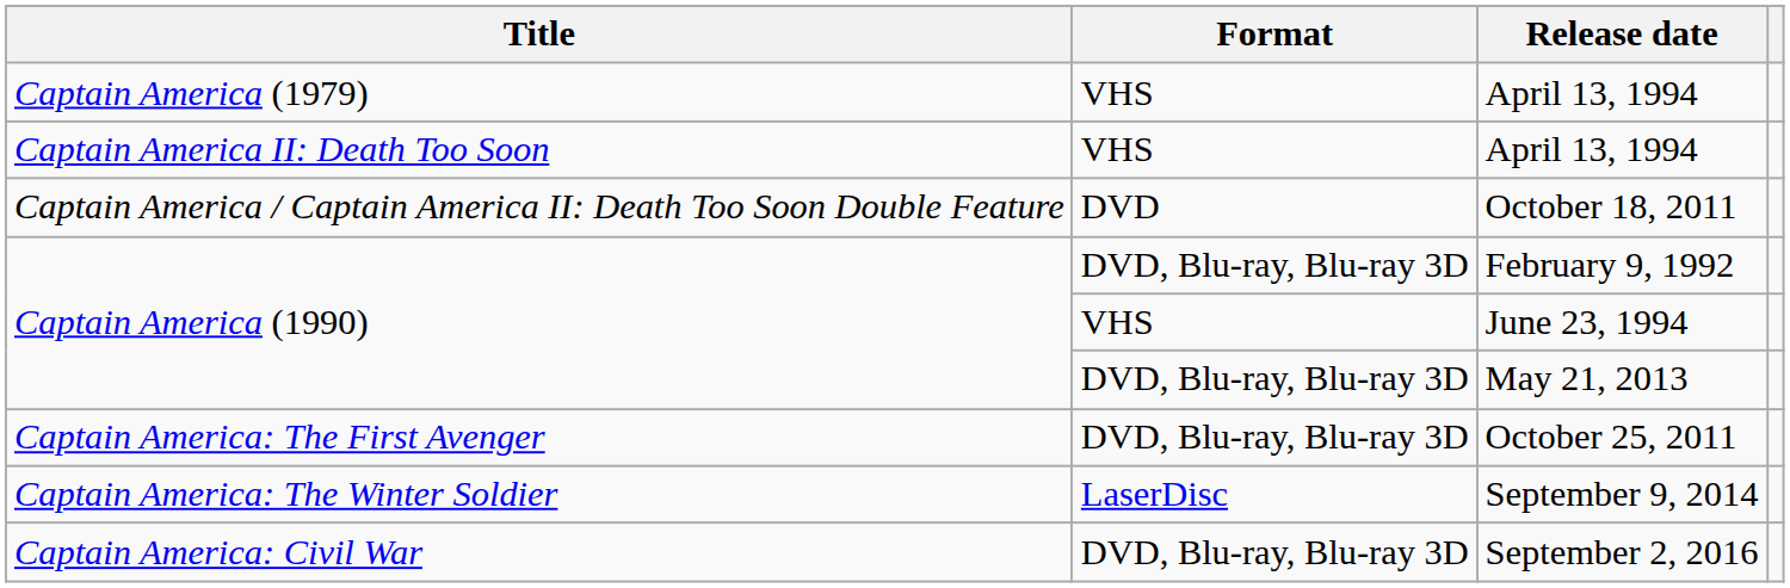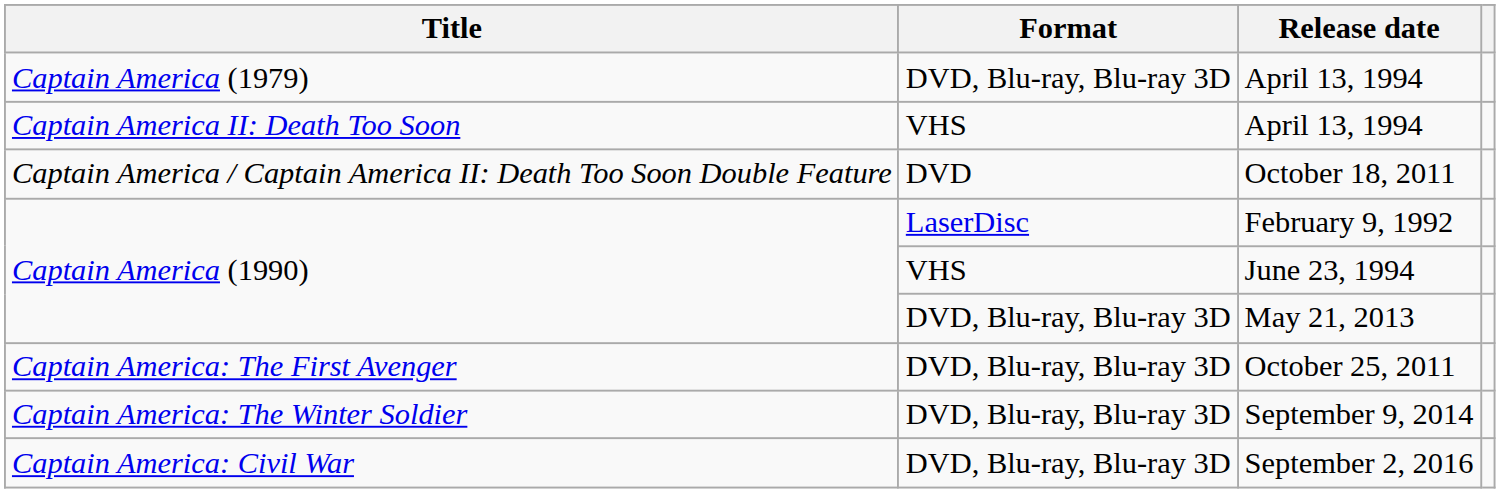Captain America (1979) / April 13, 1994 | Format: VHS -> DVD, Blu-ray, Blu-ray 3D
February 9, 1992 | Format: DVD, Blu-ray, Blu-ray 3D -> LaserDisc
September 9, 2014 | Format: LaserDisc -> DVD, Blu-ray, Blu-ray 3D
